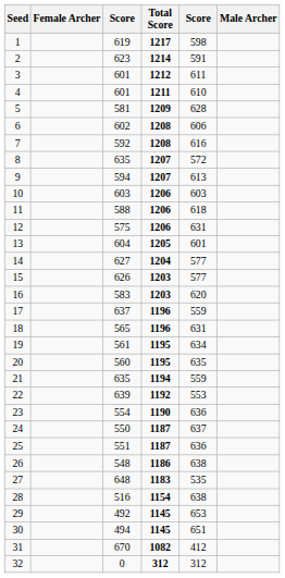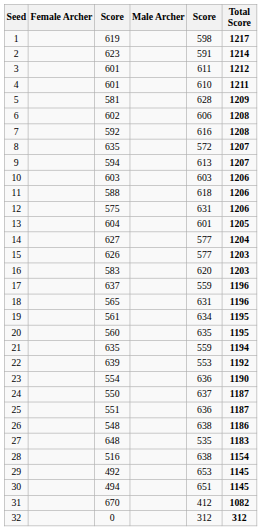columns swapped: Male Archer <-> Total Score
